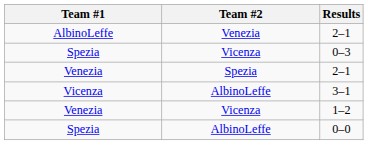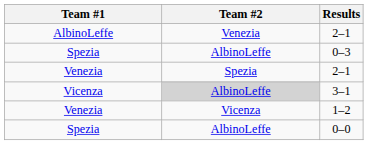0–3 | Team #2: Vicenza -> AlbinoLeffe
3–1 | Team #2: no background -> lightgrey background
